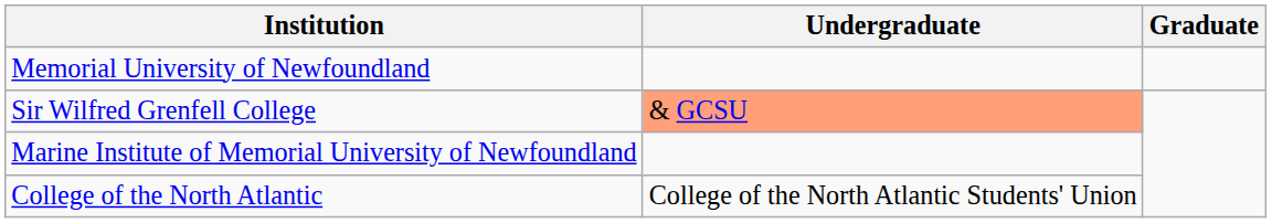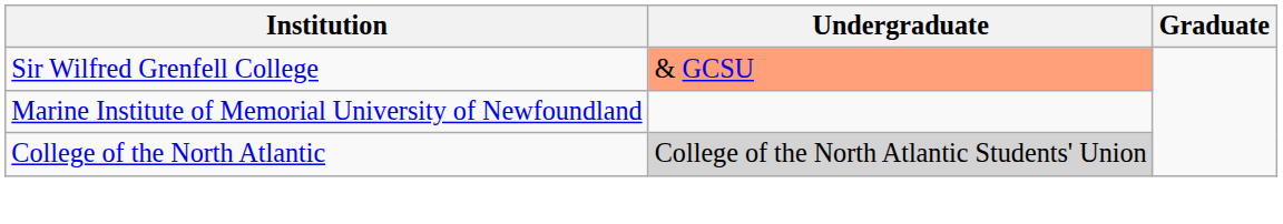- row: Memorial University of Newfoundland
College of the North Atlantic | Undergraduate: no background -> lightgrey background
